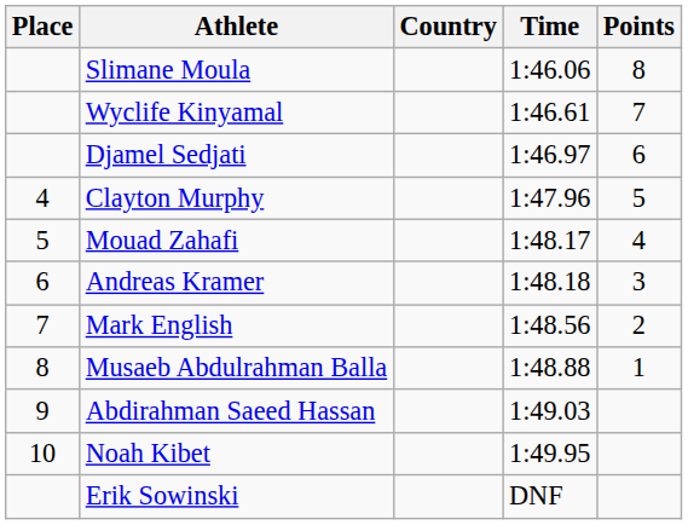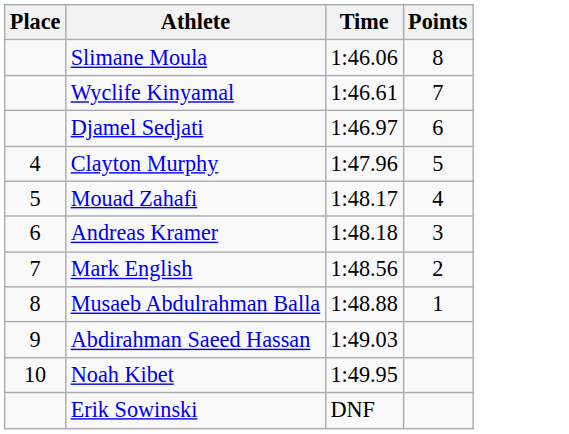- column: Country
